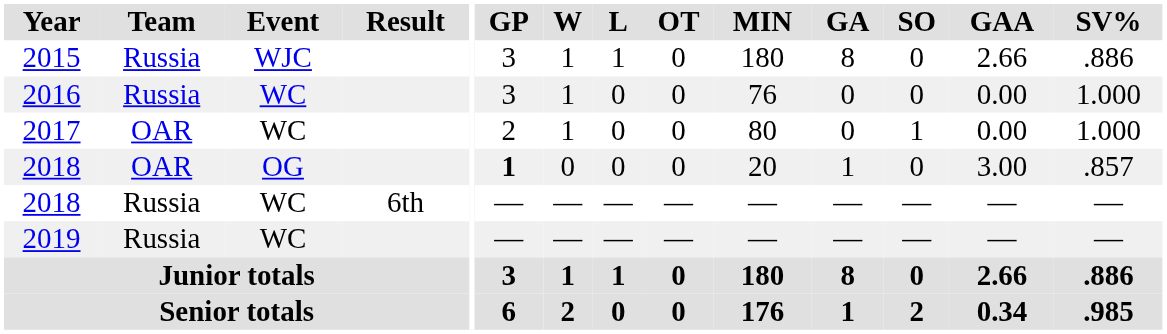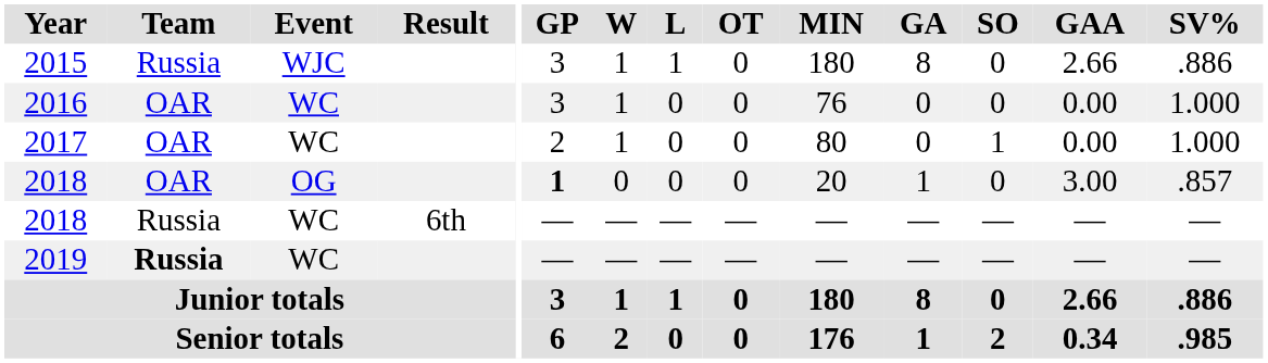2016 | Team: Russia -> OAR
2019 | Team: normal -> bold
